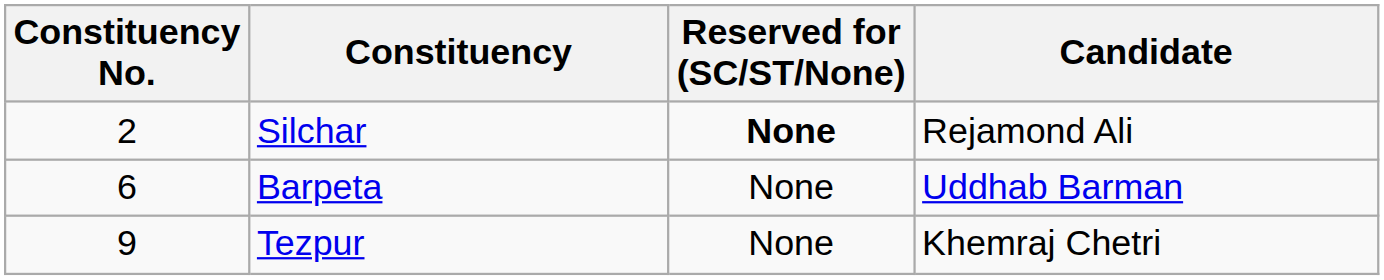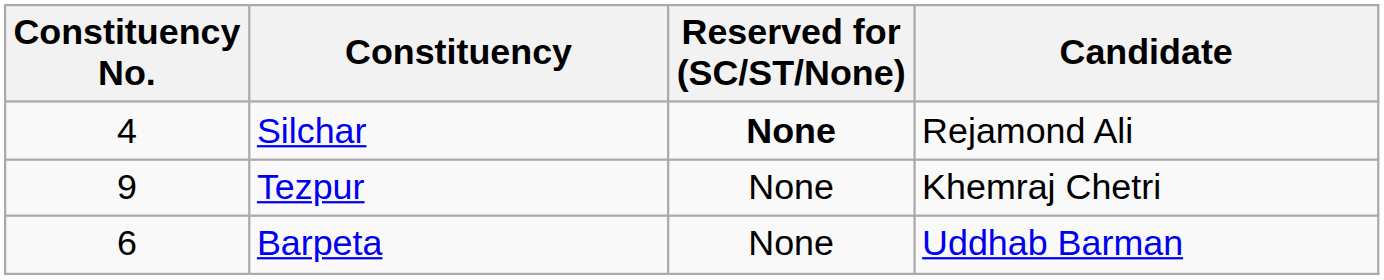Silchar | Constituency No.: 2 -> 4
rows swapped: Barpeta <-> Tezpur
